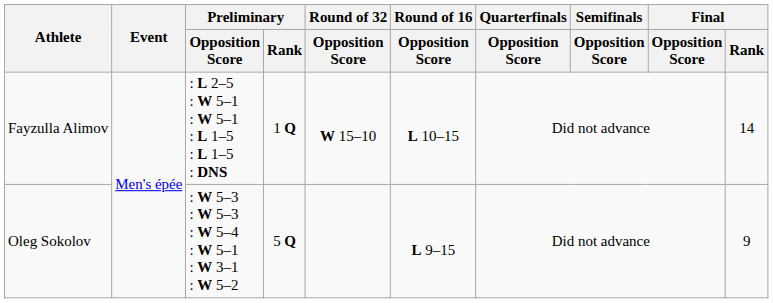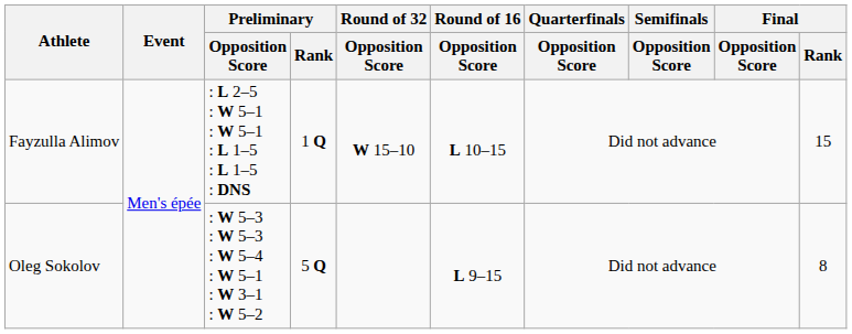Fayzulla Alimov | Final / Rank: 14 -> 15
Oleg Sokolov | Final / Rank: 9 -> 8
